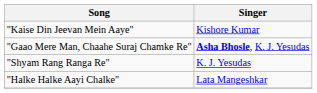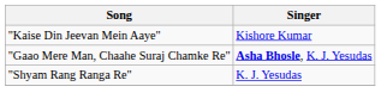- row: "Halke Halke Aayi Chalke" | Lata Mangeshkar
